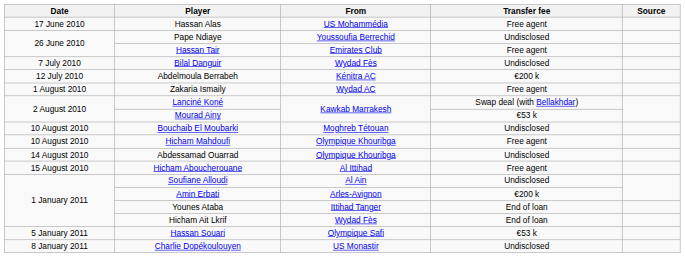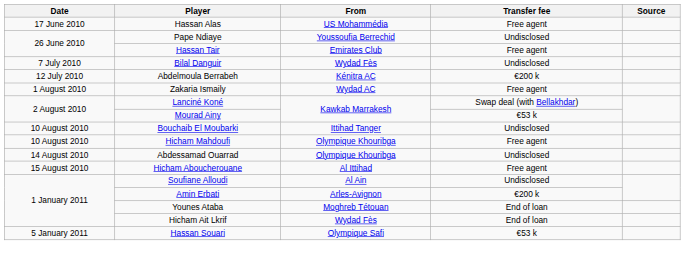Bouchaib El Moubarki | From: Moghreb Tétouan -> Ittihad Tanger
Younes Ataba | From: Ittihad Tanger -> Moghreb Tétouan
- row: 8 January 2011 | Charlie Dopékoulouyen | US Monastir | Undisclosed
